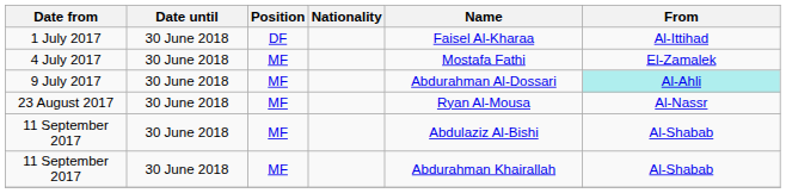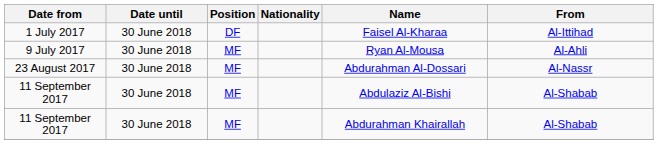- row: 4 July 2017 | 30 June 2018 | MF | Mostafa Fathi | El-Zamalek
9 July 2017 | Name: Abdurahman Al-Dossari -> Ryan Al-Mousa
9 July 2017 | From: paleturquoise background -> no background
23 August 2017 | Name: Ryan Al-Mousa -> Abdurahman Al-Dossari
